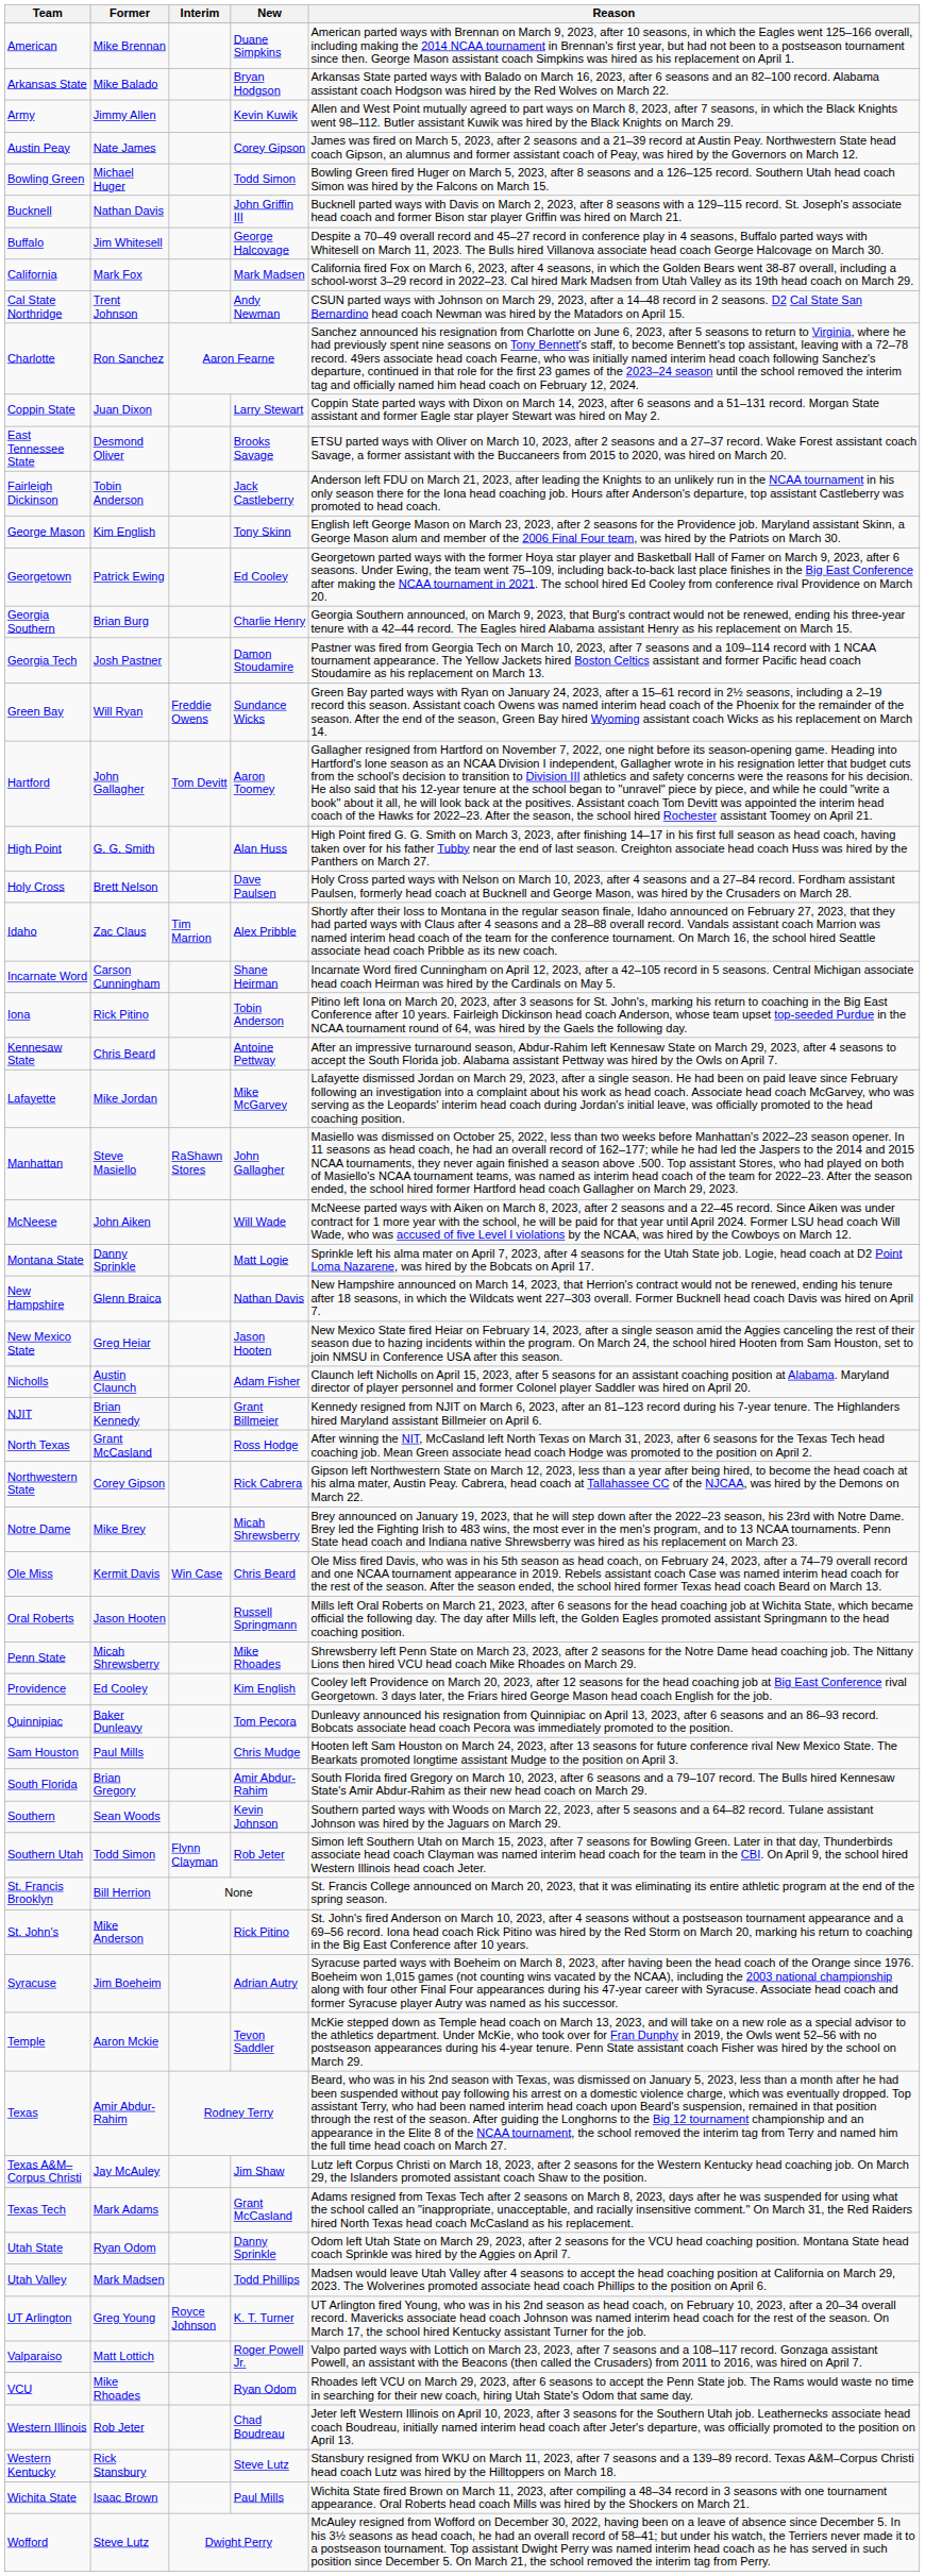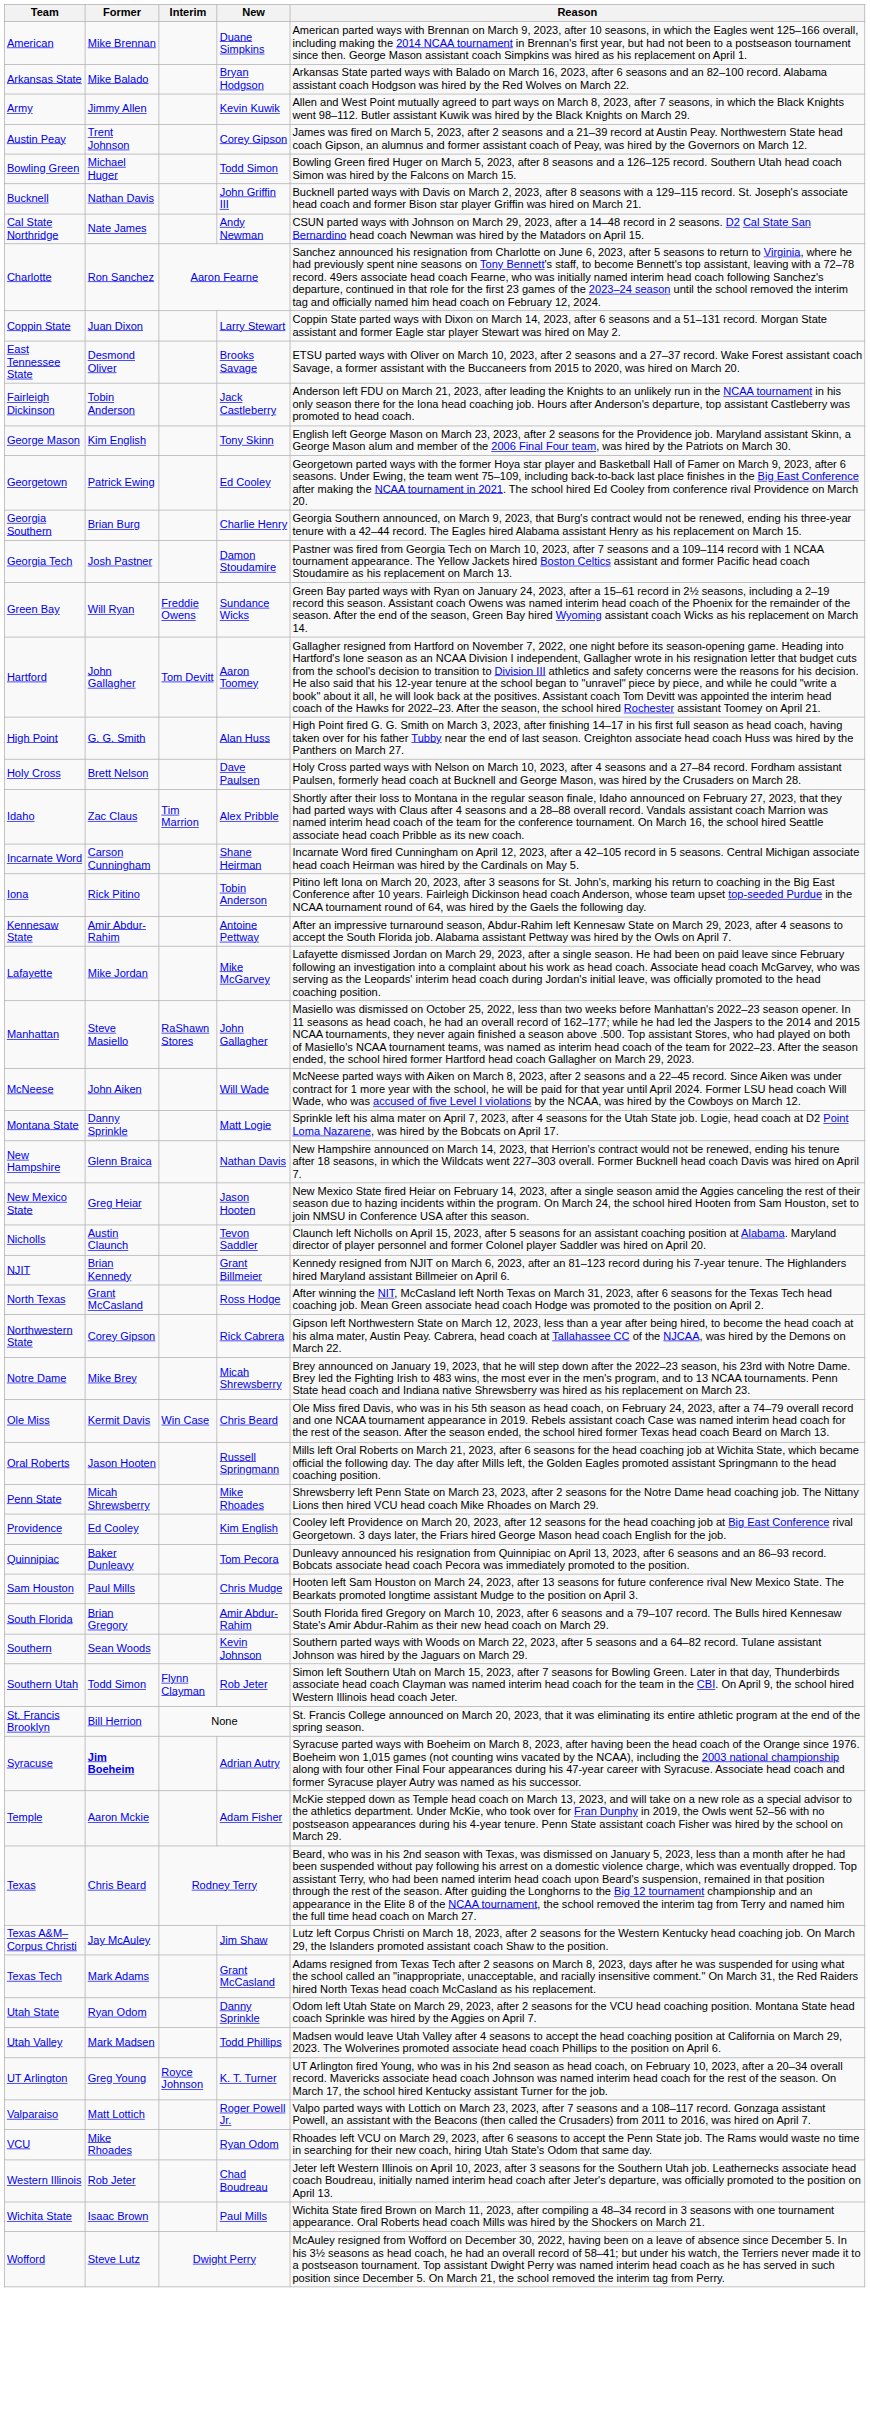Austin Peay | Former: Nate James -> Trent Johnson
- row: Buffalo | Jim Whitesell | George Halcovage | Despite a 70–49 overall record and 45–27 record in conference play in 4 seasons, Buffalo parted ways with Whitesell on March 11, 2023. The Bulls hired Villanova associate head coach George Halcovage on March 30.
- row: California | Mark Fox | Mark Madsen | California fired Fox on March 6, 2023, after 4 seasons, in which the Golden Bears went 38-87 overall, including a school-worst 3–29 record in 2022–23. Cal hired Mark Madsen from Utah Valley as its 19th head coach on March 29.
Cal State Northridge | Former: Trent Johnson -> Nate James
Kennesaw State | Former: Chris Beard -> Amir Abdur-Rahim
Nicholls | New: Adam Fisher -> Tevon Saddler
- row: St. John's | Mike Anderson | Rick Pitino | St. John's fired Anderson on March 10, 2023, after 4 seasons without a postseason tournament appearance and a 69–56 record. Iona head coach Rick Pitino was hired by the Red Storm on March 20, marking his return to coaching in the Big East Conference after 10 years.
Syracuse | Former: normal -> bold
Temple | New: Tevon Saddler -> Adam Fisher
Texas | Former: Amir Abdur-Rahim -> Chris Beard
- row: Western Kentucky | Rick Stansbury | Steve Lutz | Stansbury resigned from WKU on March 11, 2023, after 7 seasons and a 139–89 record. Texas A&M–Corpus Christi head coach Lutz was hired by the Hilltoppers on March 18.
